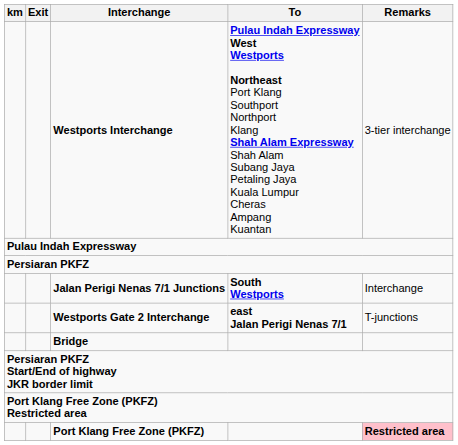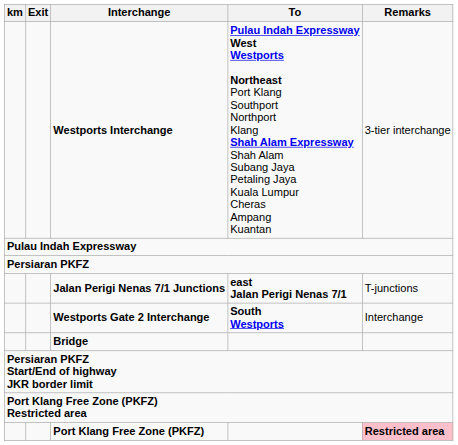Jalan Perigi Nenas 7/1 Junctions | To: South Westports -> east Jalan Perigi Nenas 7/1
Jalan Perigi Nenas 7/1 Junctions | Remarks: Interchange -> T-junctions
Westports Gate 2 Interchange | To: east Jalan Perigi Nenas 7/1 -> South Westports
Westports Gate 2 Interchange | Remarks: T-junctions -> Interchange
